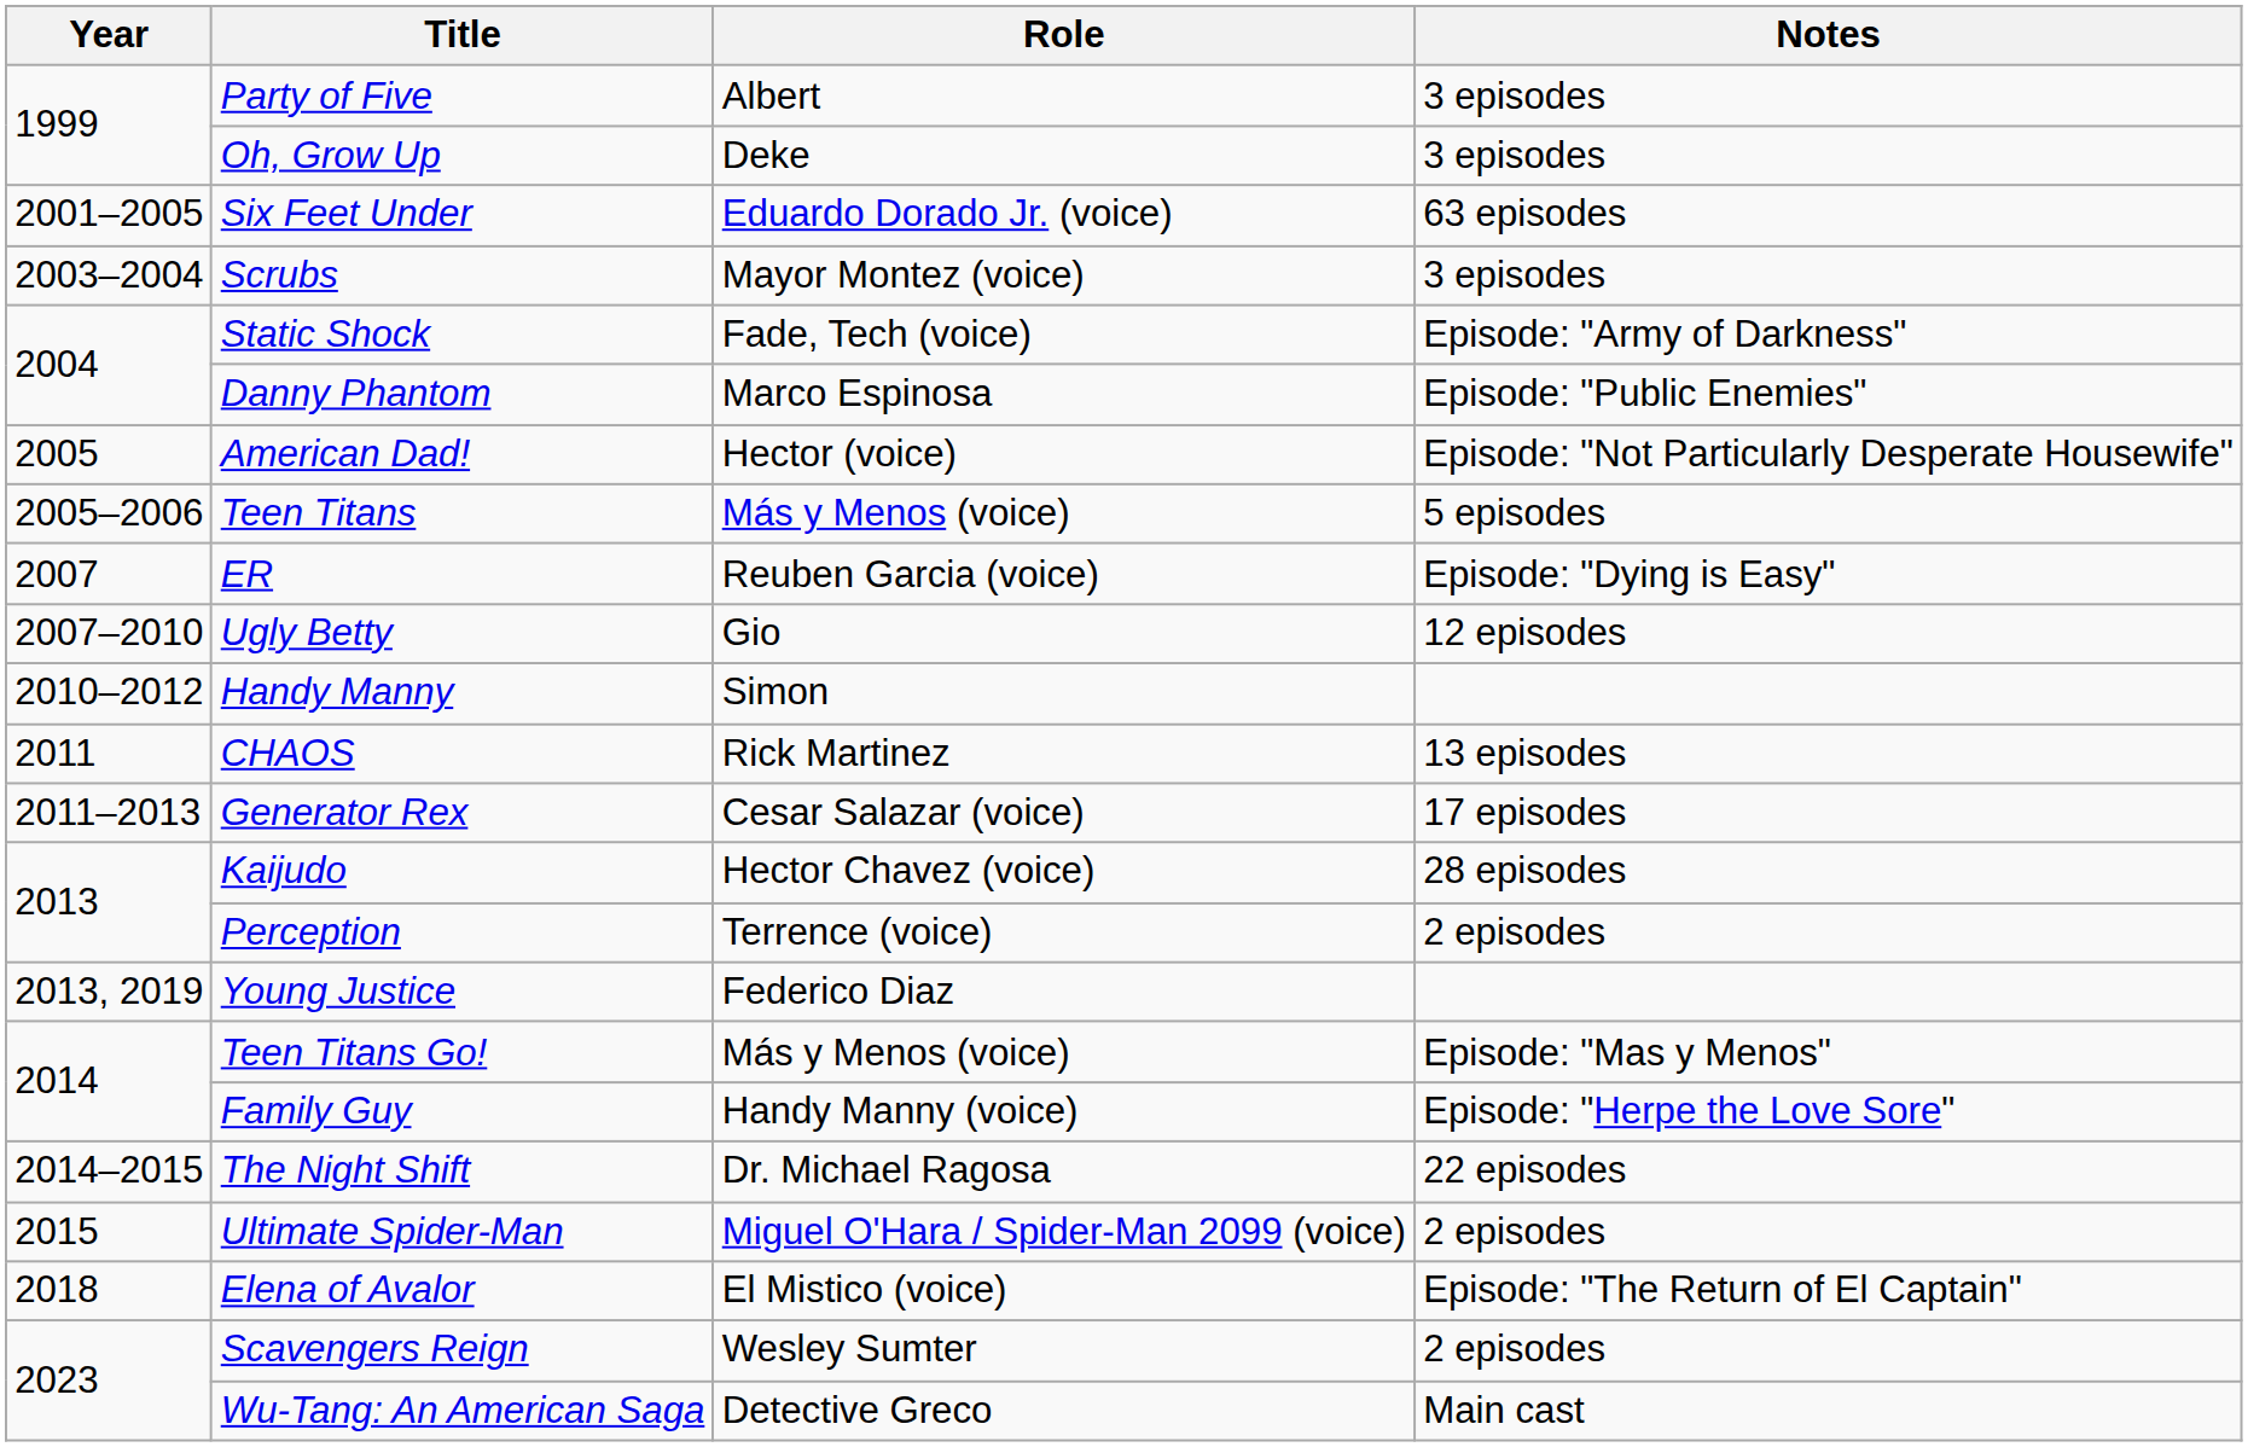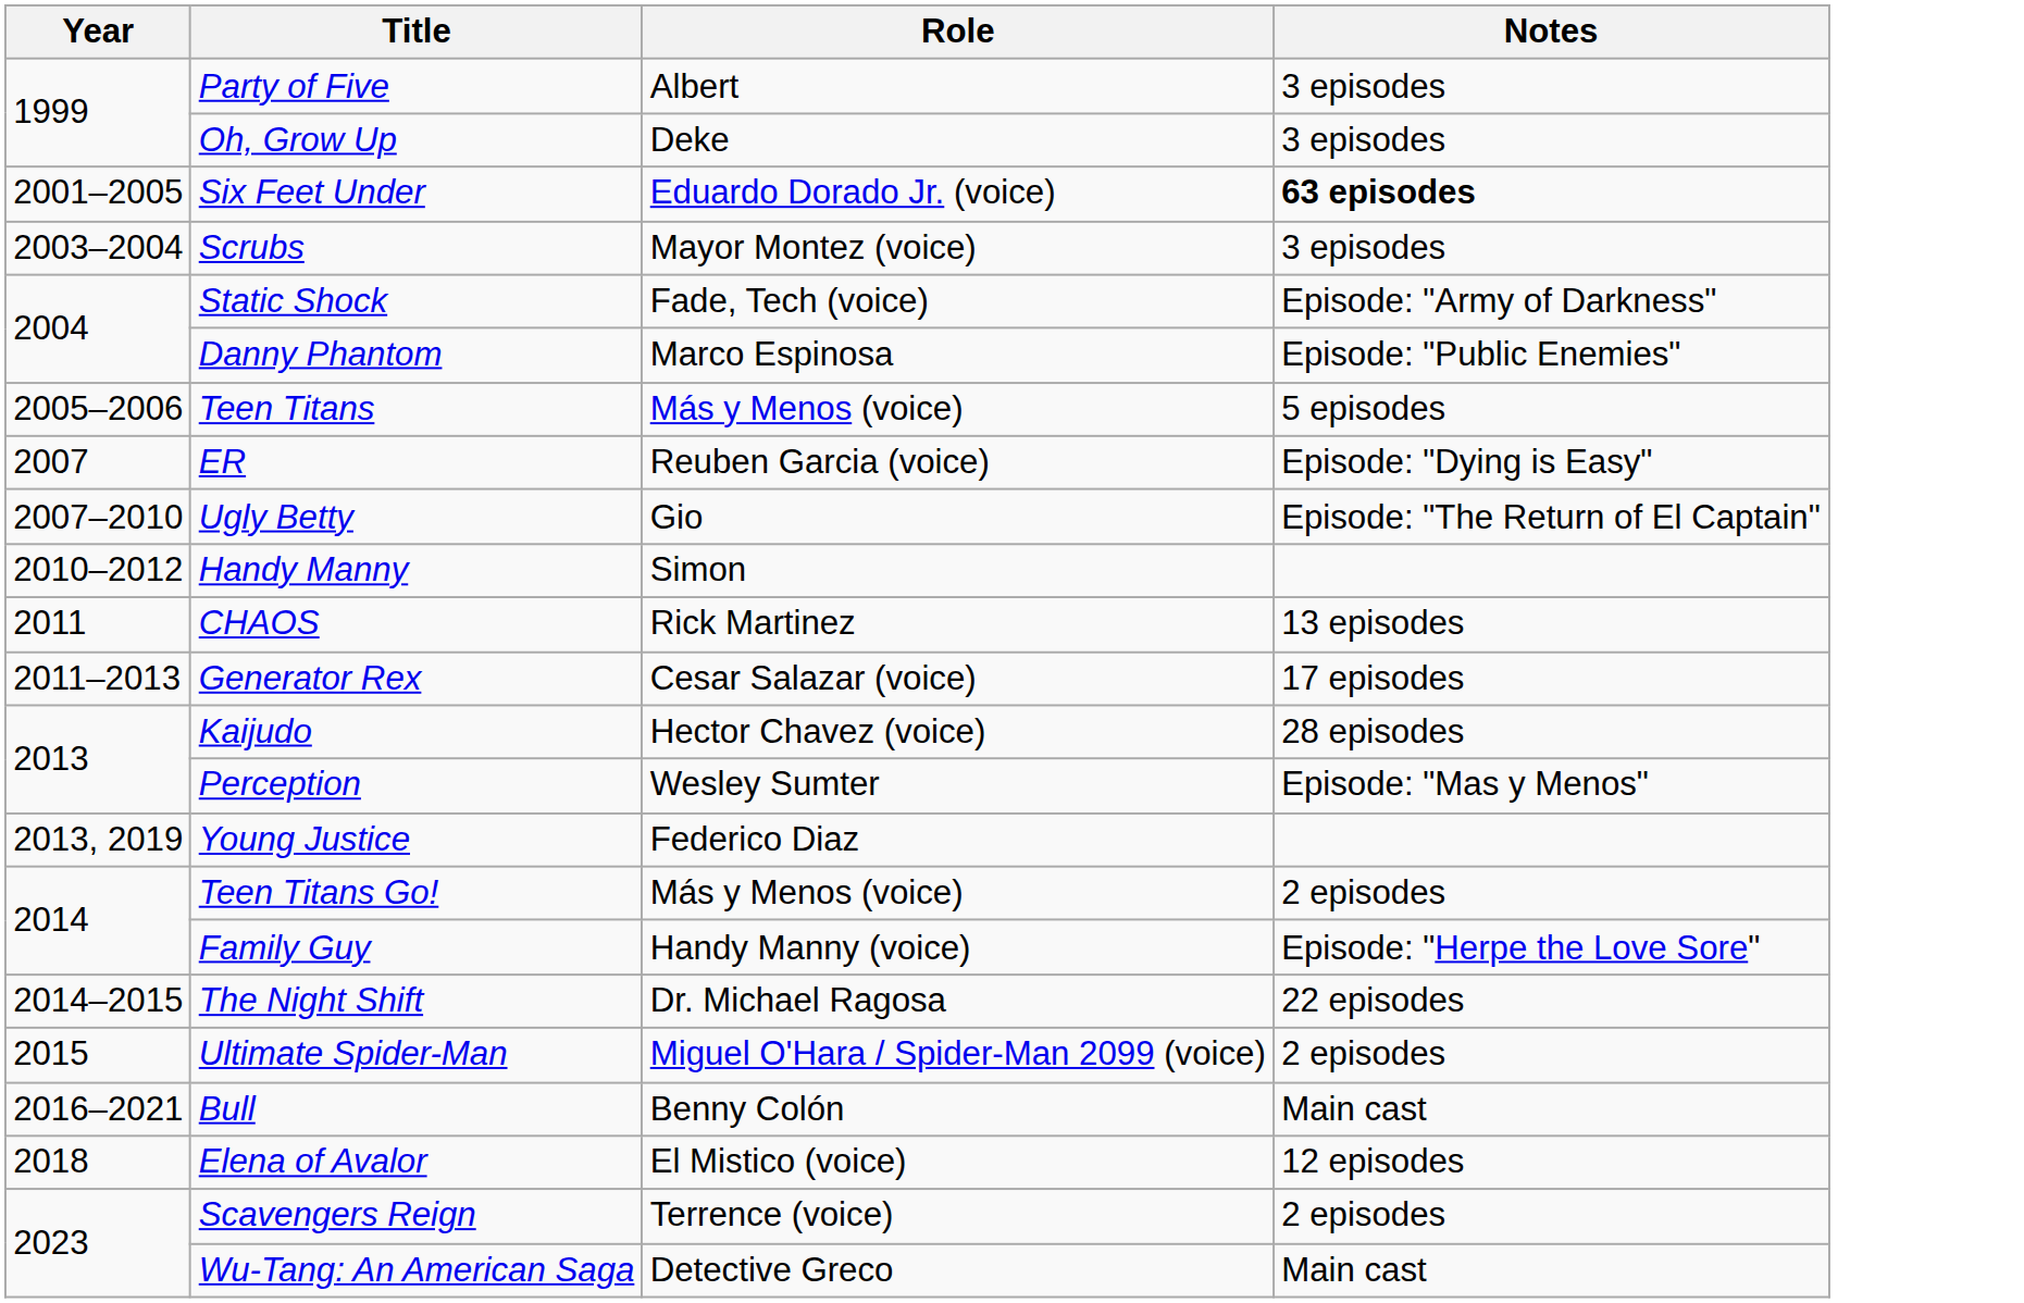Six Feet Under | Notes: normal -> bold
- row: 2005 | American Dad! | Hector (voice) | Episode: "Not Particularly Desperate Housewife"
Ugly Betty | Notes: 12 episodes -> Episode: "The Return of El Captain"
Perception | Role: Terrence (voice) -> Wesley Sumter
Perception | Notes: 2 episodes -> Episode: "Mas y Menos"
Teen Titans Go! | Notes: Episode: "Mas y Menos" -> 2 episodes
+ row: 2016–2021 | Bull | Benny Colón | Main cast
Elena of Avalor | Notes: Episode: "The Return of El Captain" -> 12 episodes
Scavengers Reign | Role: Wesley Sumter -> Terrence (voice)
